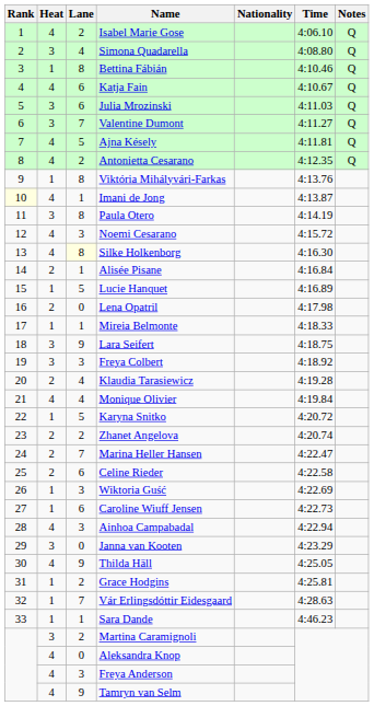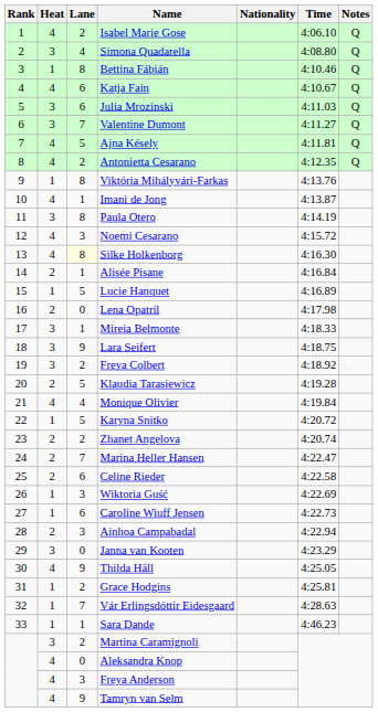Imani de Jong | Rank: lightyellow background -> no background
Mireia Belmonte | Heat: 1 -> 3
Freya Colbert | Lane: 3 -> 2
Klaudia Tarasiewicz | Lane: 4 -> 5
Ainhoa Campabadal | Heat: 4 -> 2
